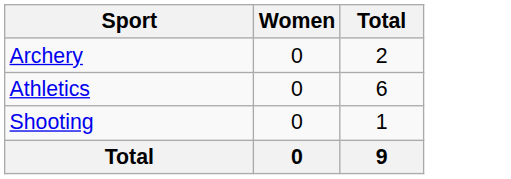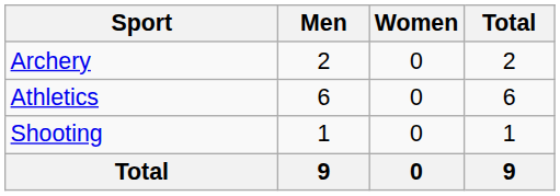+ column: Men | 2 | 6 | 1 | 9
